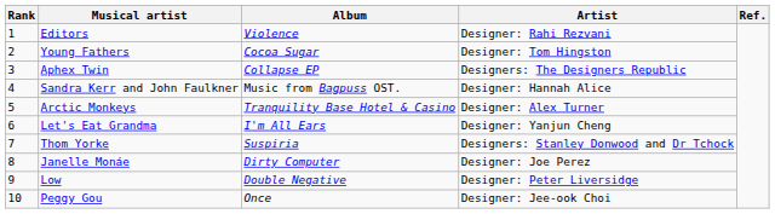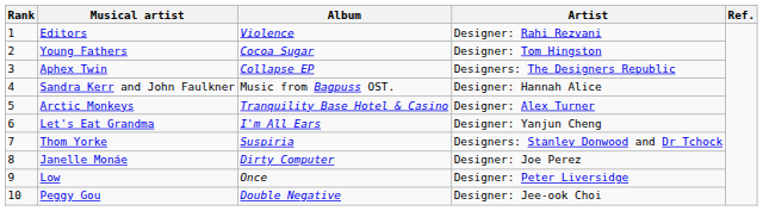Low | Album: Double Negative -> Once
Peggy Gou | Album: Once -> Double Negative
